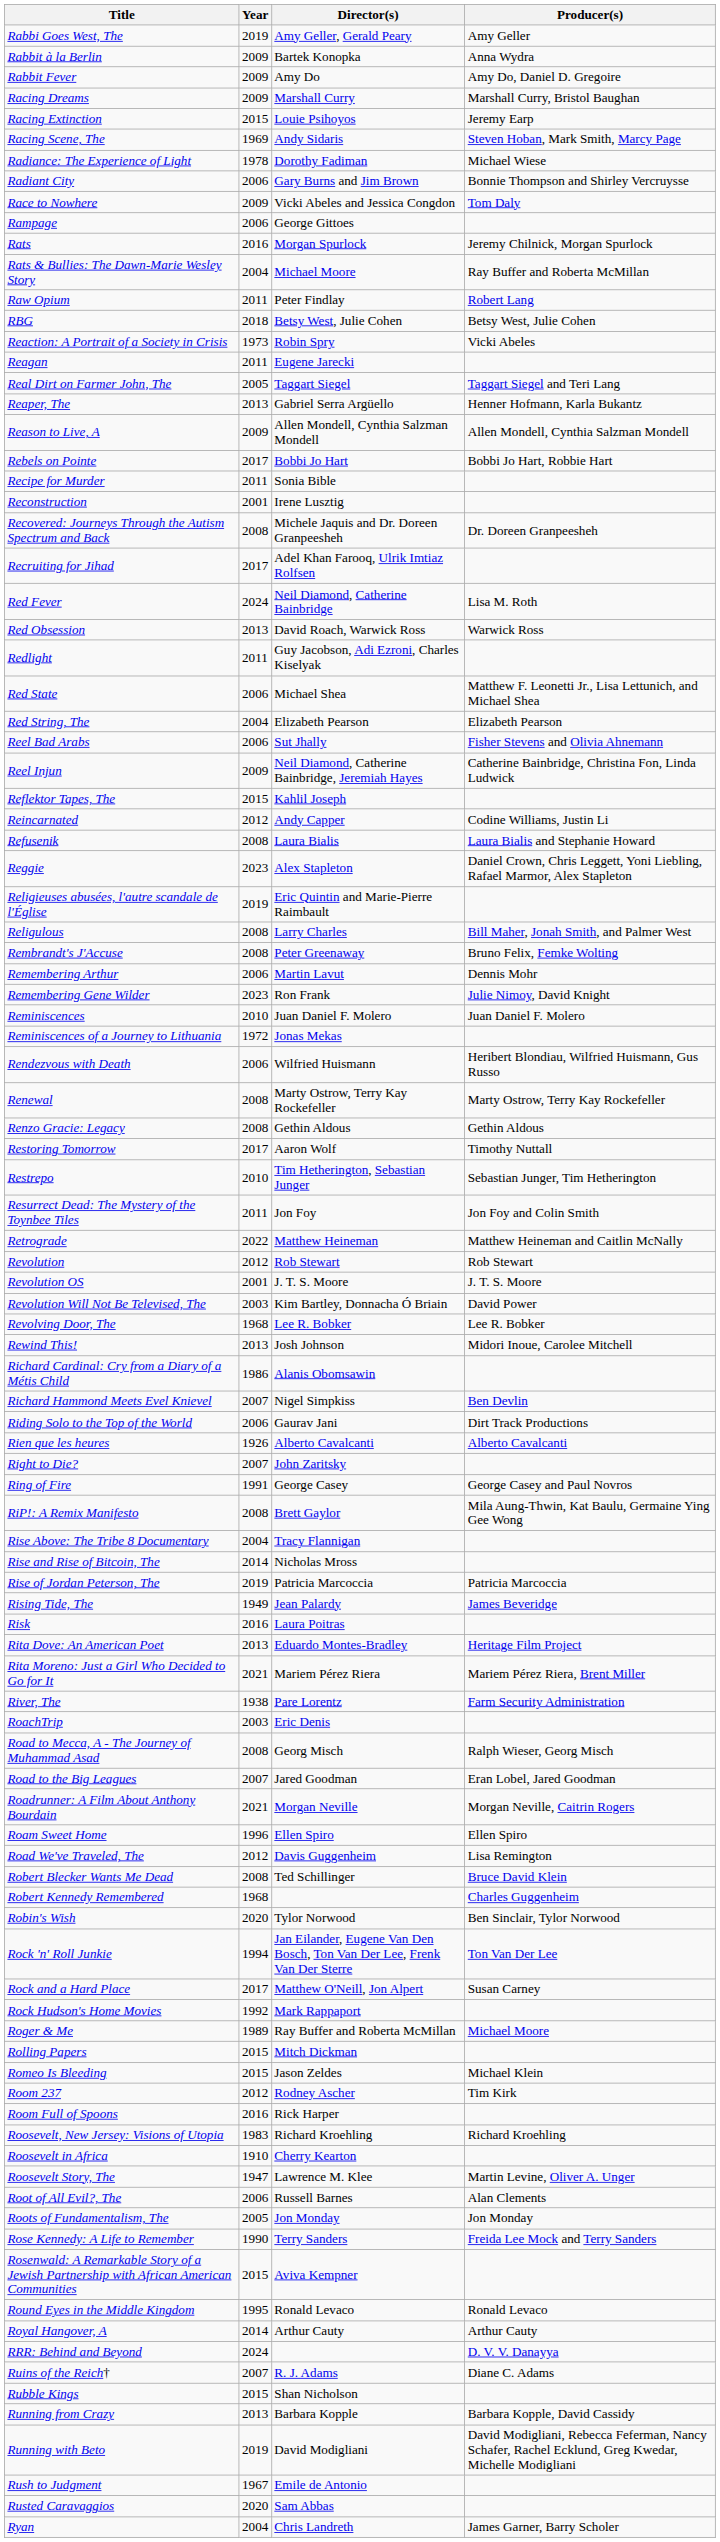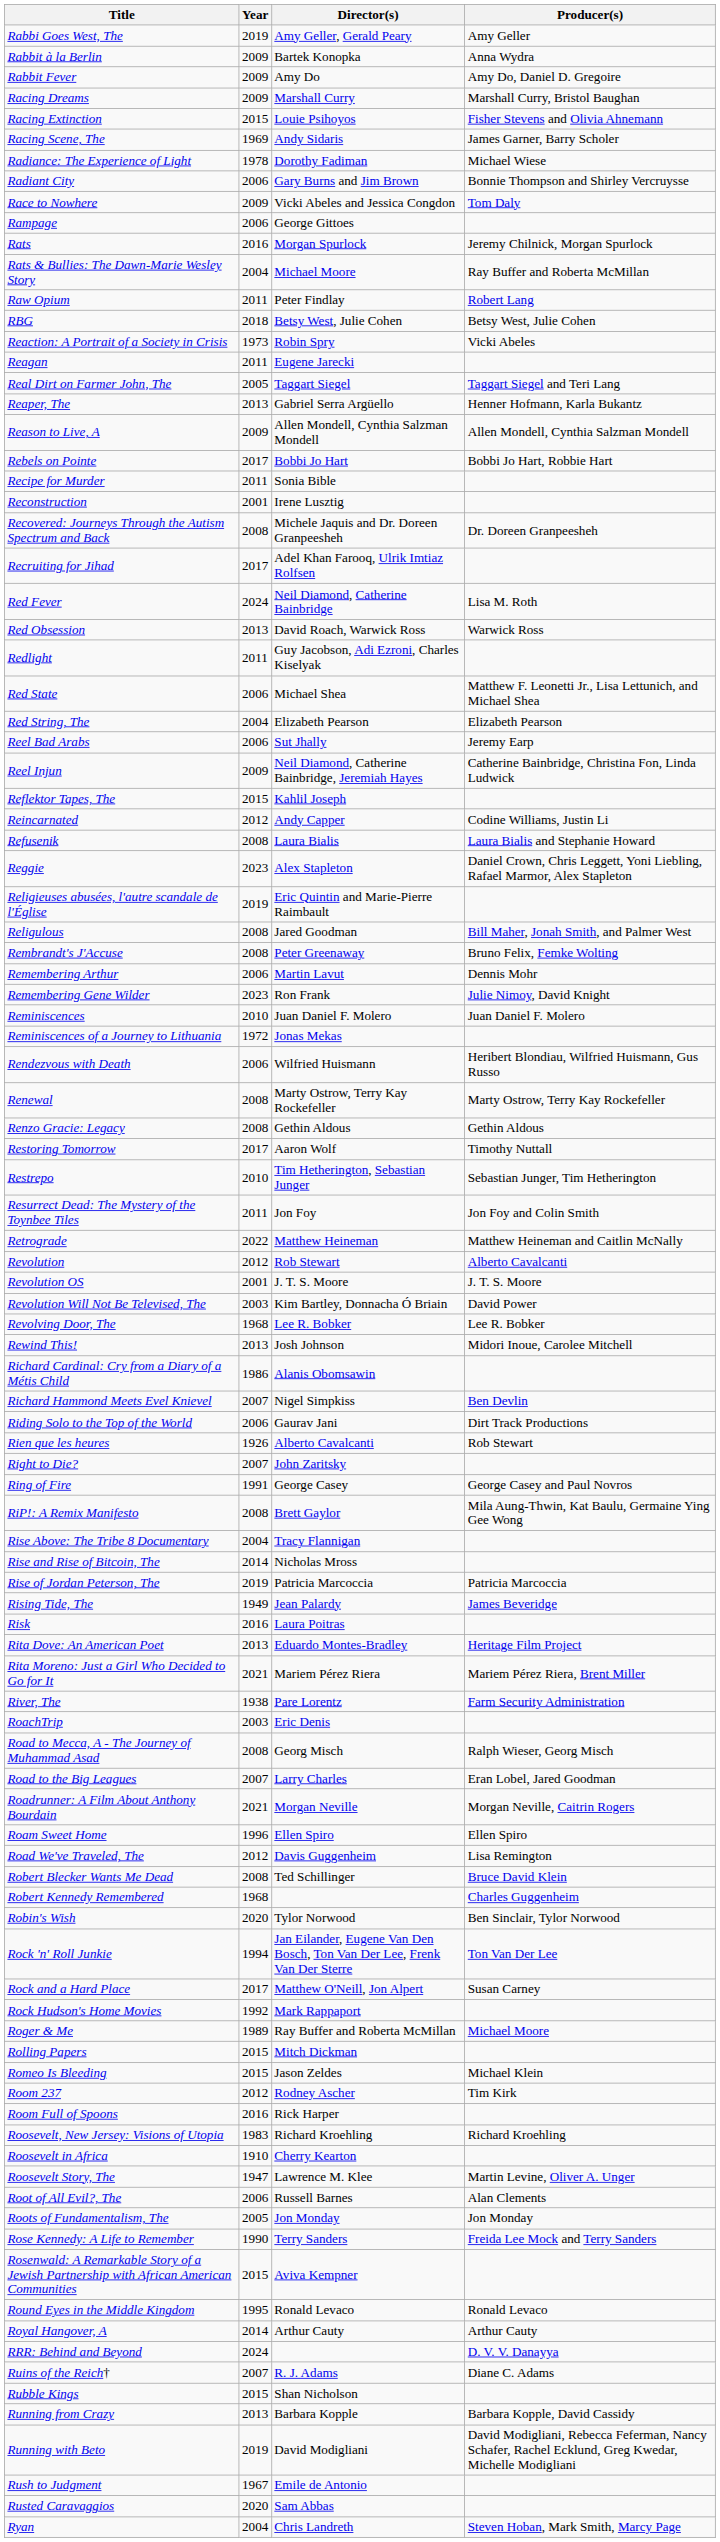Racing Extinction | Producer(s): Jeremy Earp -> Fisher Stevens and Olivia Ahnemann
Racing Scene, The | Producer(s): Steven Hoban, Mark Smith, Marcy Page -> James Garner, Barry Scholer
Reel Bad Arabs | Producer(s): Fisher Stevens and Olivia Ahnemann -> Jeremy Earp
Religulous | Director(s): Larry Charles -> Jared Goodman
Revolution | Producer(s): Rob Stewart -> Alberto Cavalcanti
Rien que les heures | Producer(s): Alberto Cavalcanti -> Rob Stewart
Road to the Big Leagues | Director(s): Jared Goodman -> Larry Charles
Ryan | Producer(s): James Garner, Barry Scholer -> Steven Hoban, Mark Smith, Marcy Page
